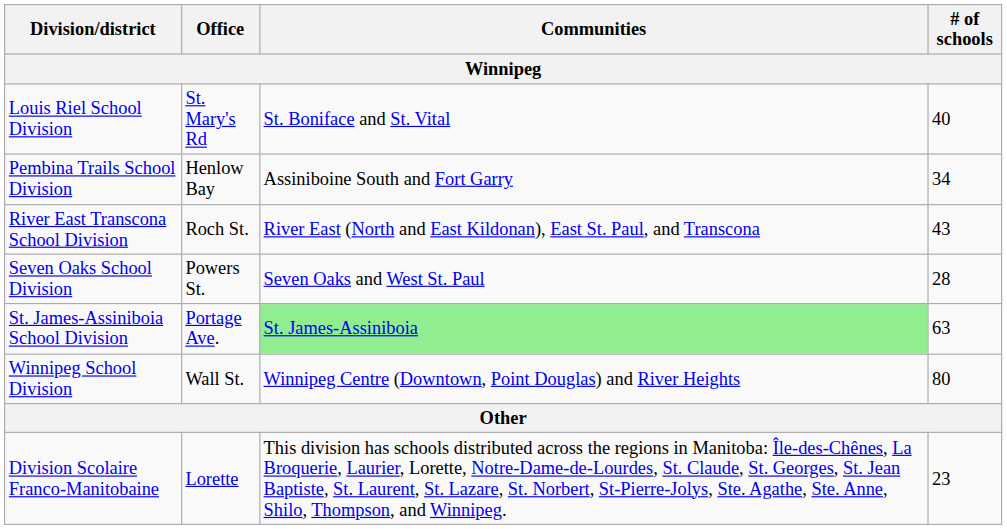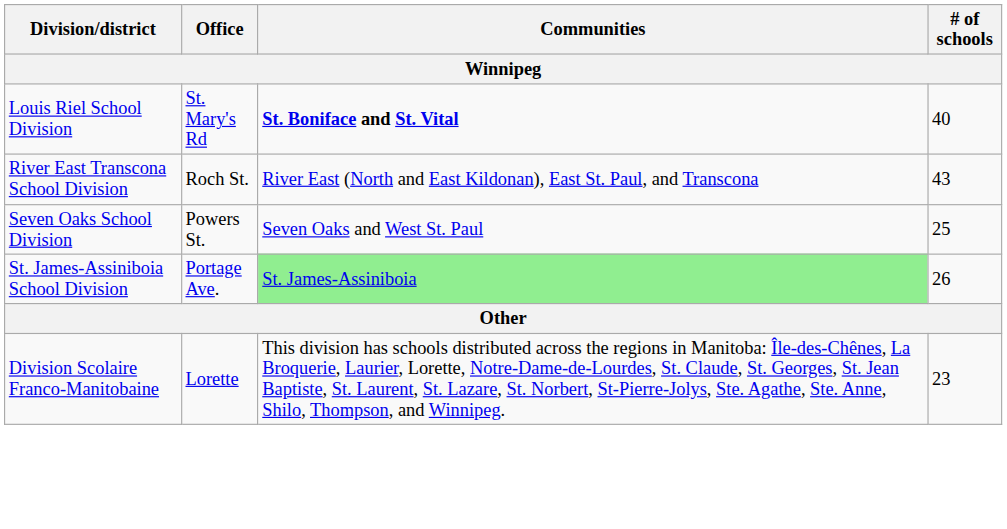Louis Riel School Division | Communities: normal -> bold
- row: Pembina Trails School Division | Henlow Bay | Assiniboine South and Fort Garry | 34
Seven Oaks School Division | # of schools: 28 -> 25
St. James-Assiniboia School Division | # of schools: 63 -> 26
- row: Winnipeg School Division | Wall St. | Winnipeg Centre (Downtown, Point Douglas) and River Heights | 80
